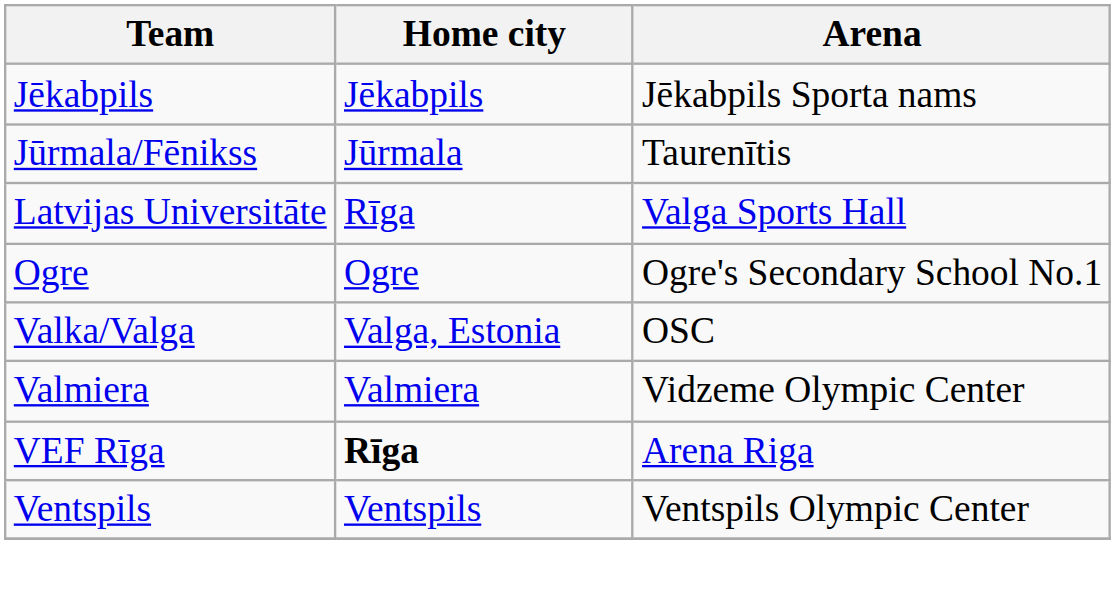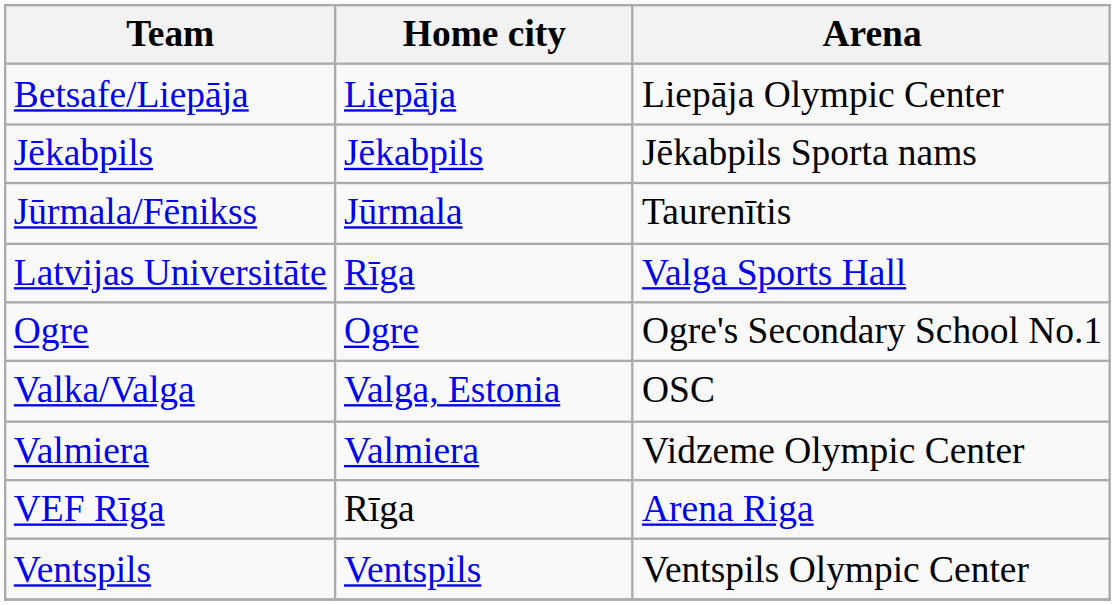+ row: Betsafe/Liepāja | Liepāja | Liepāja Olympic Center
VEF Rīga | Home city: bold -> normal
